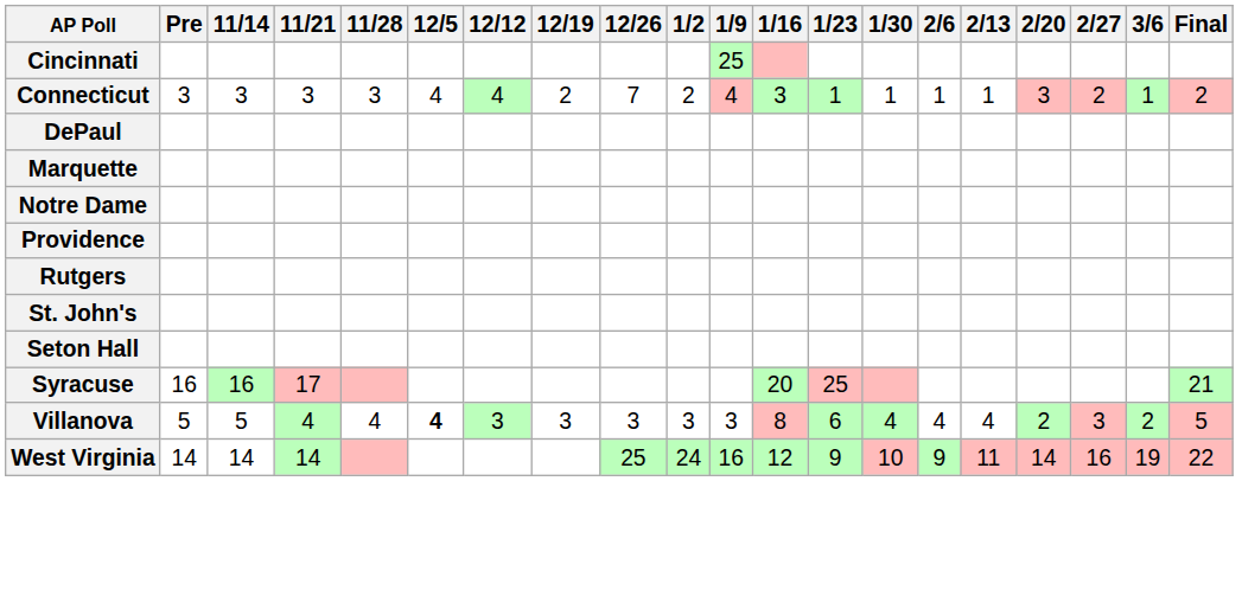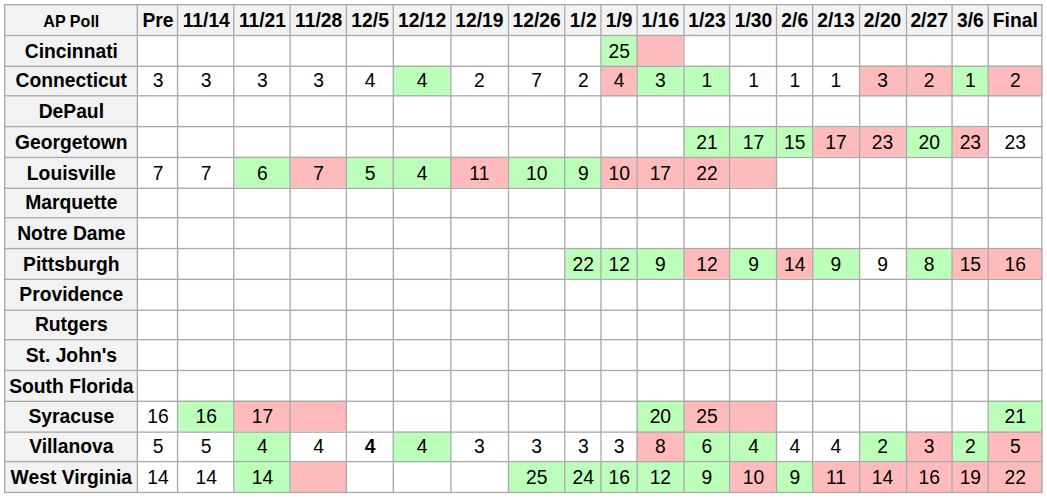+ row: Georgetown | 21 | 17 | 15 | 17 | 23 | 20 | 23 | 23
+ row: Louisville | 7 | 7 | 6 | 7 | 5 | 4 | 11 | 10 | 9 | 10 | 17 | 22
+ row: Pittsburgh | 22 | 12 | 9 | 12 | 9 | 14 | 9 | 9 | 8 | 15 | 16
- row: Seton Hall
+ row: South Florida
Villanova | 12/12: 3 -> 4
